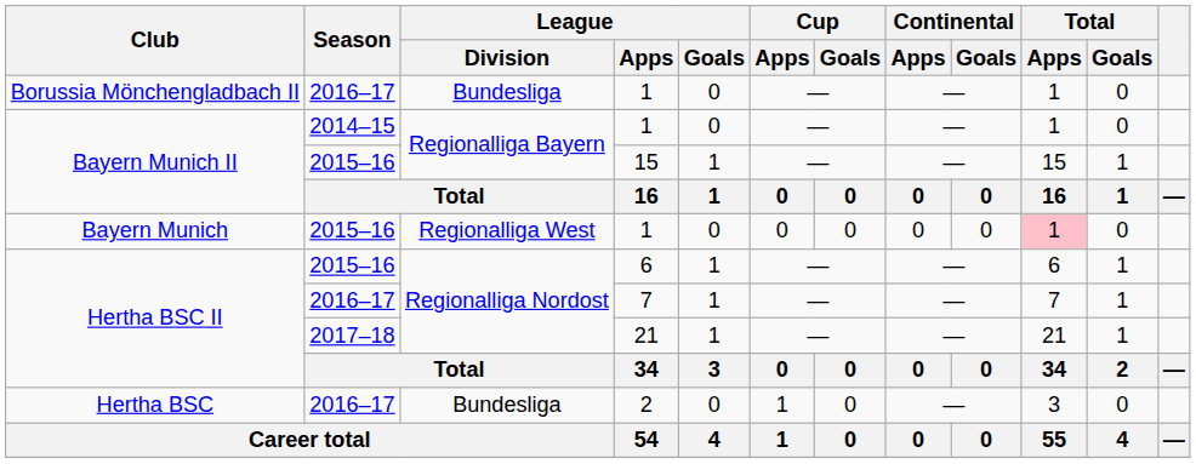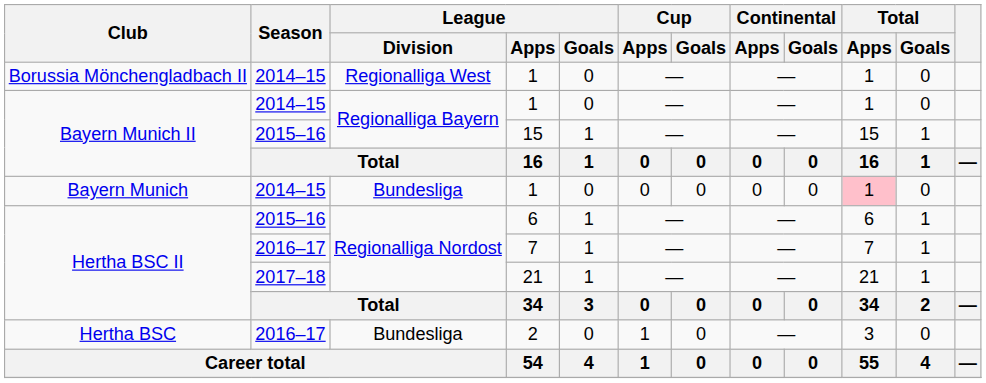Borussia Mönchengladbach II / 1 | Season: 2016–17 -> 2014–15
Borussia Mönchengladbach II / 1 | League / Division: Bundesliga -> Regionalliga West
Bayern Munich / 1 | Season: 2015–16 -> 2014–15
Bayern Munich / 1 | League / Division: Regionalliga West -> Bundesliga
